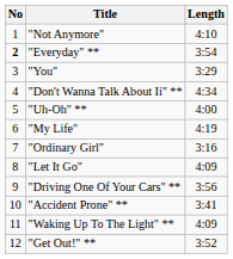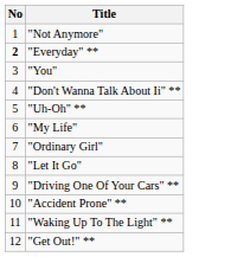- column: Length | 4:10 | 3:54 | 3:29 | 4:34 | 4:00 | 4:19 | 3:16 | 4:09 | 3:56 | 3:41 | 4:09 | 3:52
